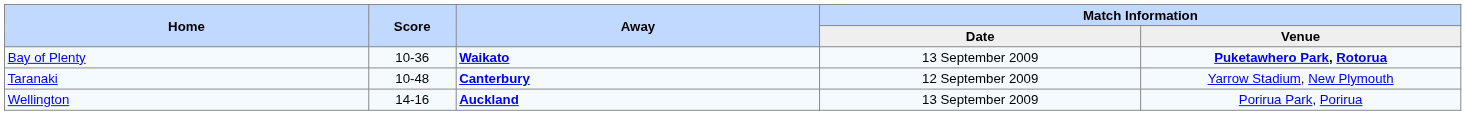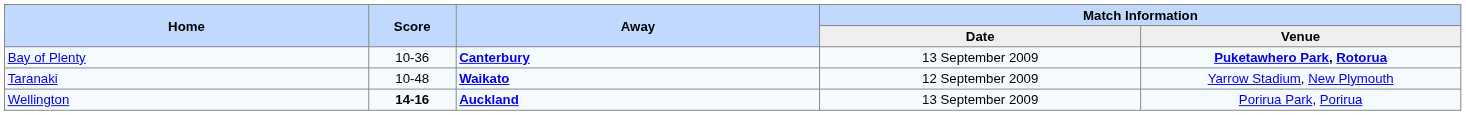Bay of Plenty | Away: Waikato -> Canterbury
Taranaki | Away: Canterbury -> Waikato
Wellington | Score: normal -> bold
